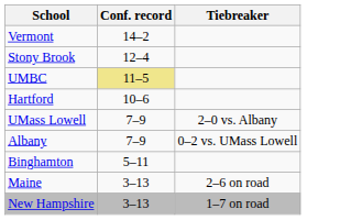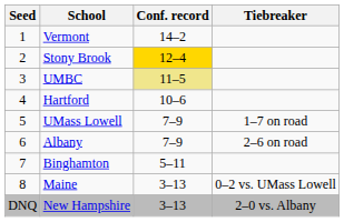+ column: Seed | 1 | 2 | 3 | 4 | 5 | 6 | 7 | 8 | DNQ
Stony Brook | Conf. record: no background -> gold background
UMass Lowell | Tiebreaker: 2–0 vs. Albany -> 1–7 on road
Albany | Tiebreaker: 0–2 vs. UMass Lowell -> 2–6 on road
Maine | Tiebreaker: 2–6 on road -> 0–2 vs. UMass Lowell
New Hampshire | Tiebreaker: 1–7 on road -> 2–0 vs. Albany
